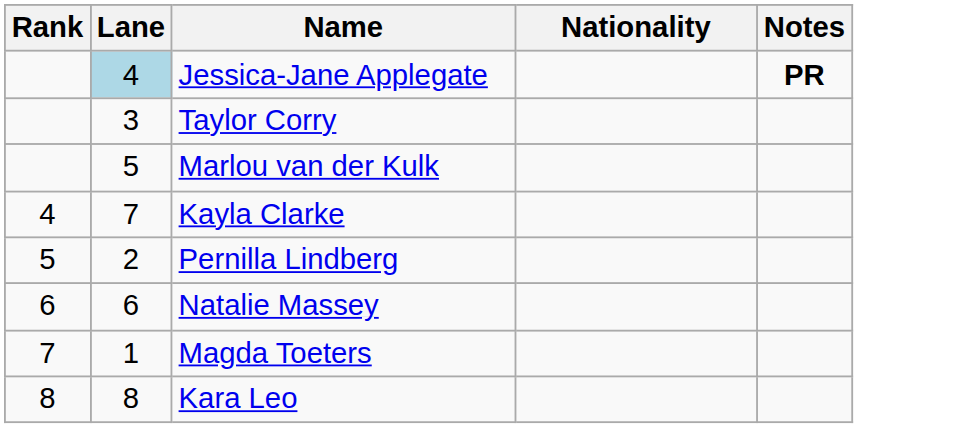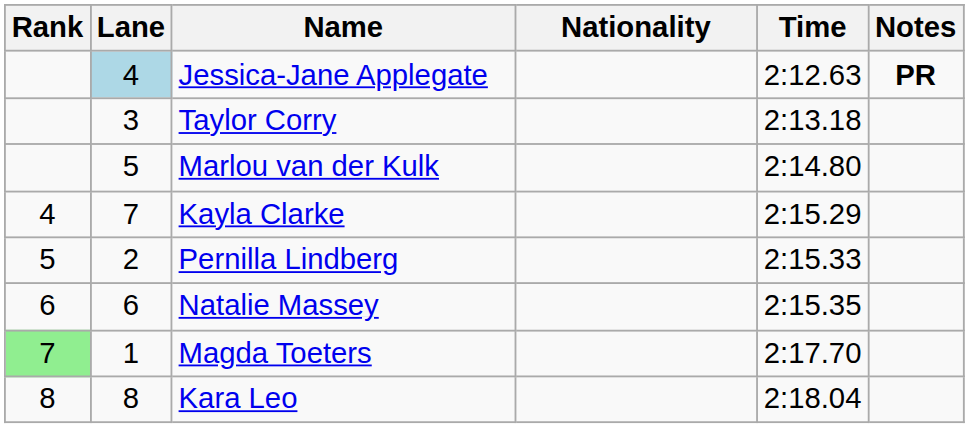+ column: Time | 2:12.63 | 2:13.18 | 2:14.80 | 2:15.29 | 2:15.33 | 2:15.35 | 2:17.70 | 2:18.04
Magda Toeters | Rank: no background -> lightgreen background
